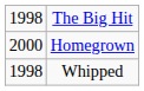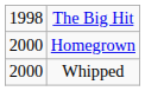Whipped | column 1: 1998 -> 2000
